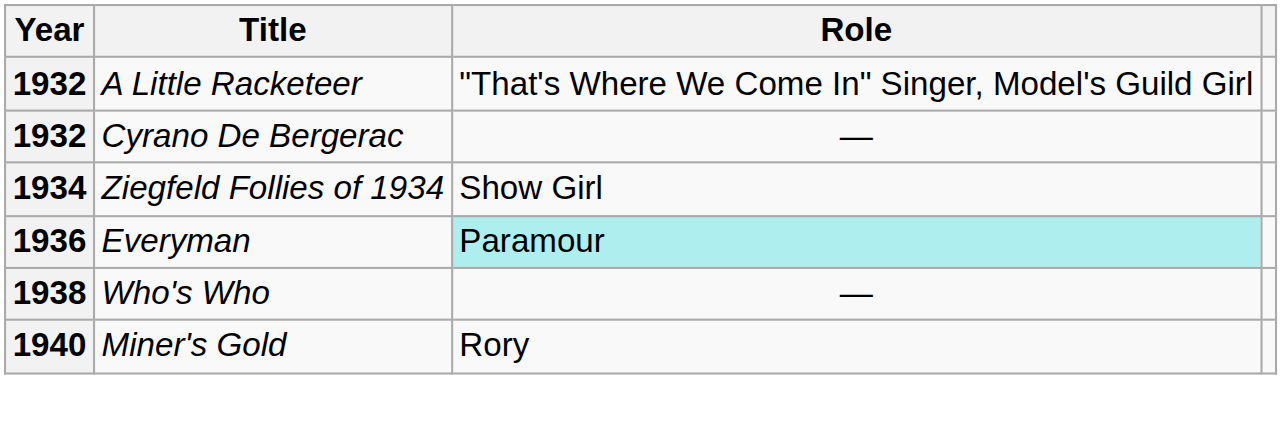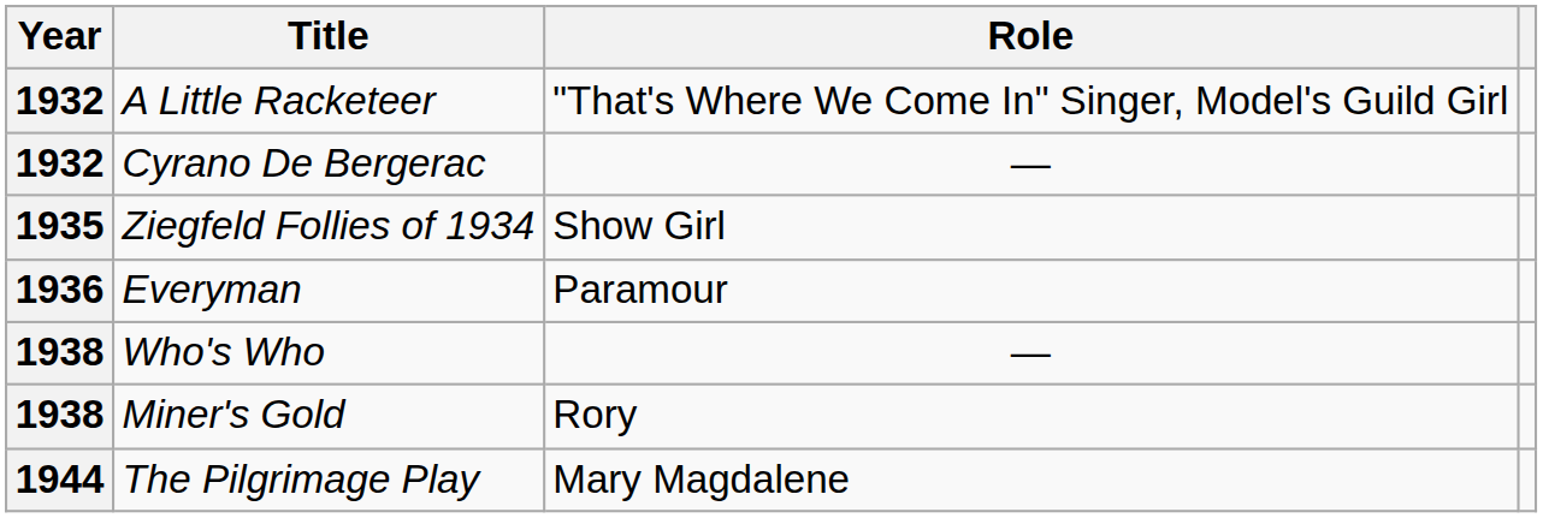Ziegfeld Follies of 1934 | Year: 1934 -> 1935
Everyman | Role: paleturquoise background -> no background
Miner's Gold | Year: 1940 -> 1938
+ row: 1944 | The Pilgrimage Play | Mary Magdalene
